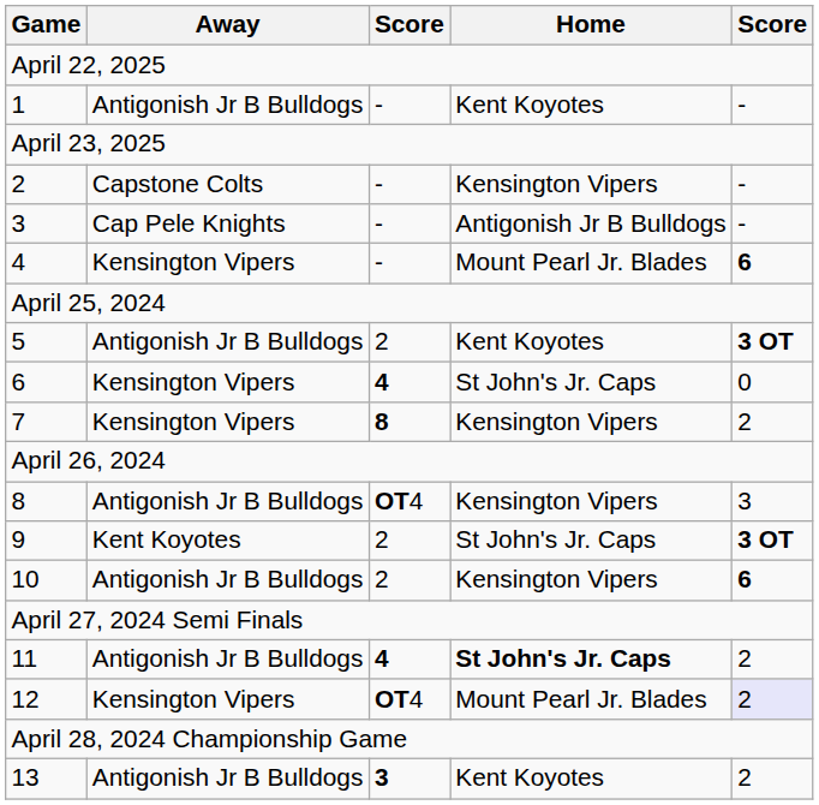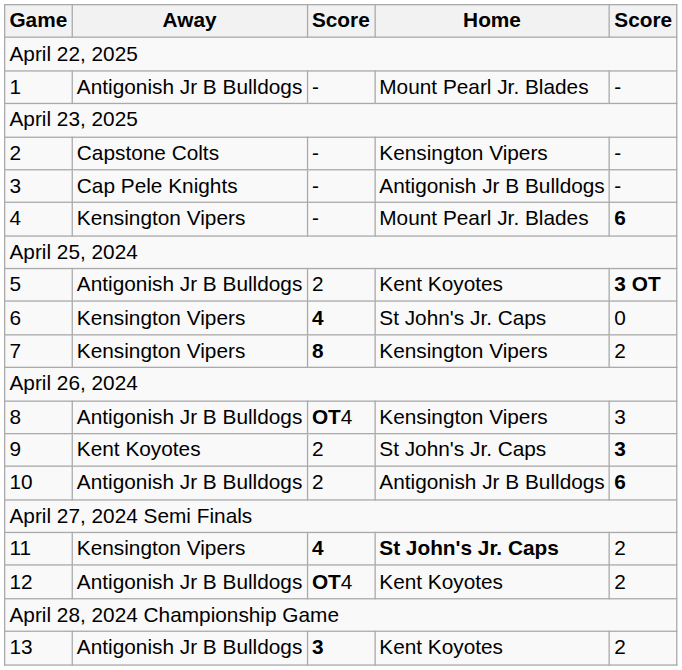1 | Home: Kent Koyotes -> Mount Pearl Jr. Blades
9 | column 5: 3 OT -> 3
10 | Home: Kensington Vipers -> Antigonish Jr B Bulldogs
11 | Away: Antigonish Jr B Bulldogs -> Kensington Vipers
12 | Away: Kensington Vipers -> Antigonish Jr B Bulldogs
12 | Home: Mount Pearl Jr. Blades -> Kent Koyotes
12 | column 5: lavender background -> no background
